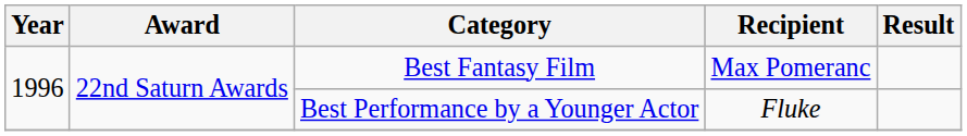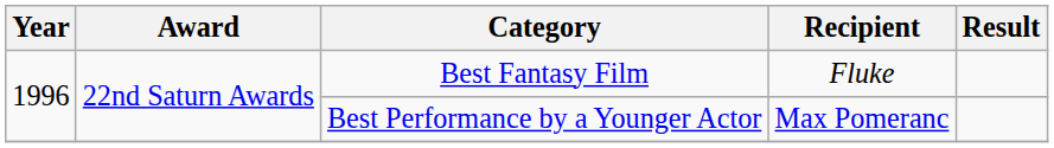Best Fantasy Film | Recipient: Max Pomeranc -> Fluke
Best Performance by a Younger Actor | Recipient: Fluke -> Max Pomeranc
